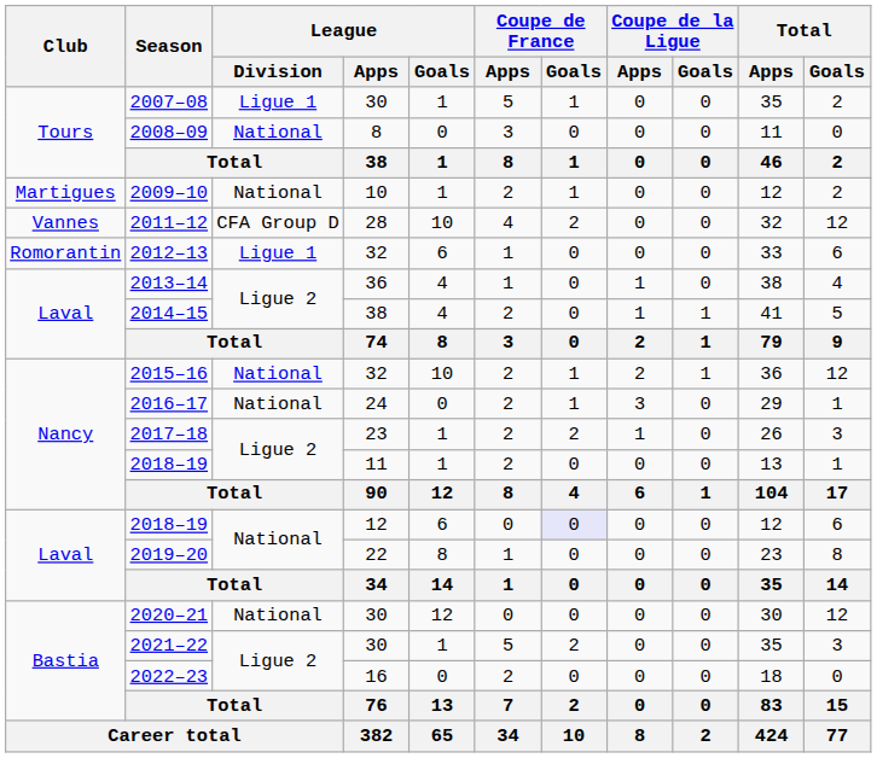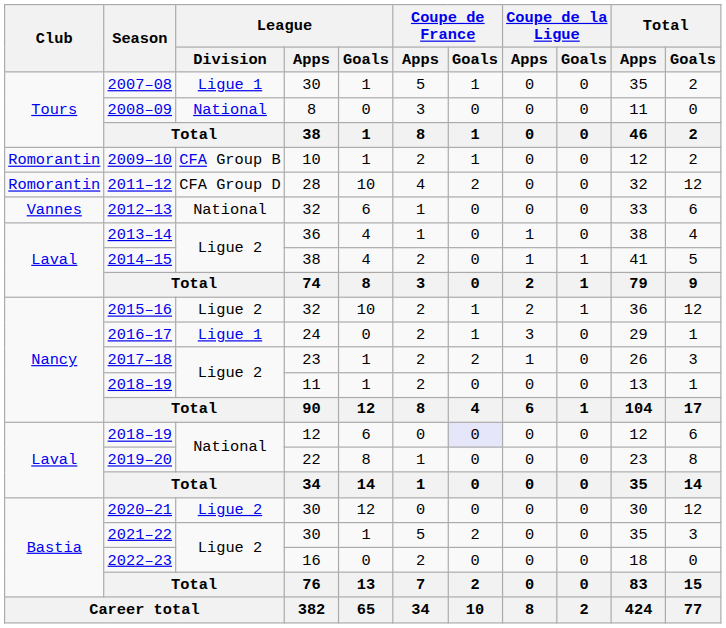2009–10 | Club: Martigues -> Romorantin
2009–10 | League / Division: National -> CFA Group B
2011–12 | Club: Vannes -> Romorantin
2012–13 | Club: Romorantin -> Vannes
2012–13 | League / Division: Ligue 1 -> National
2015–16 | League / Division: National -> Ligue 2
2016–17 | League / Division: National -> Ligue 1
2020–21 | League / Division: National -> Ligue 2
